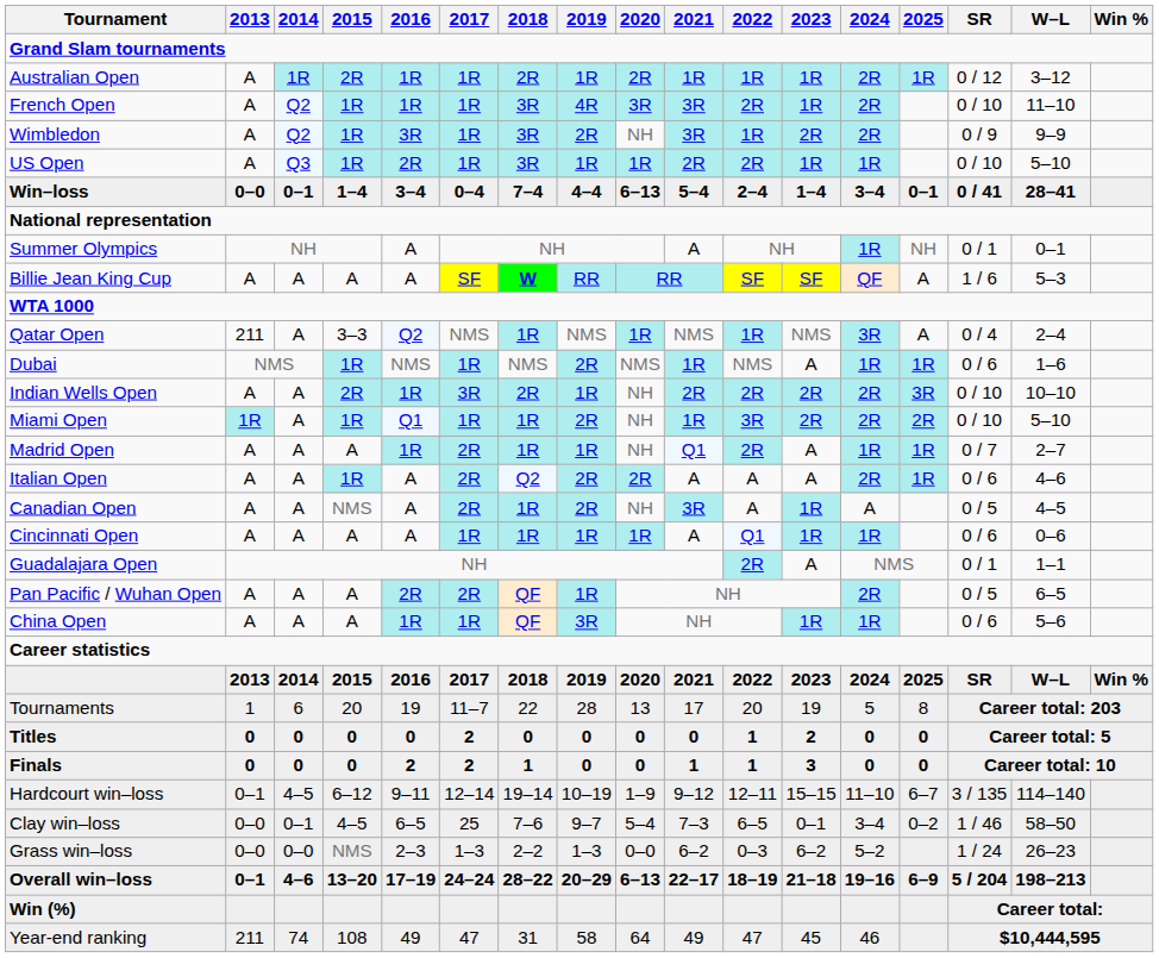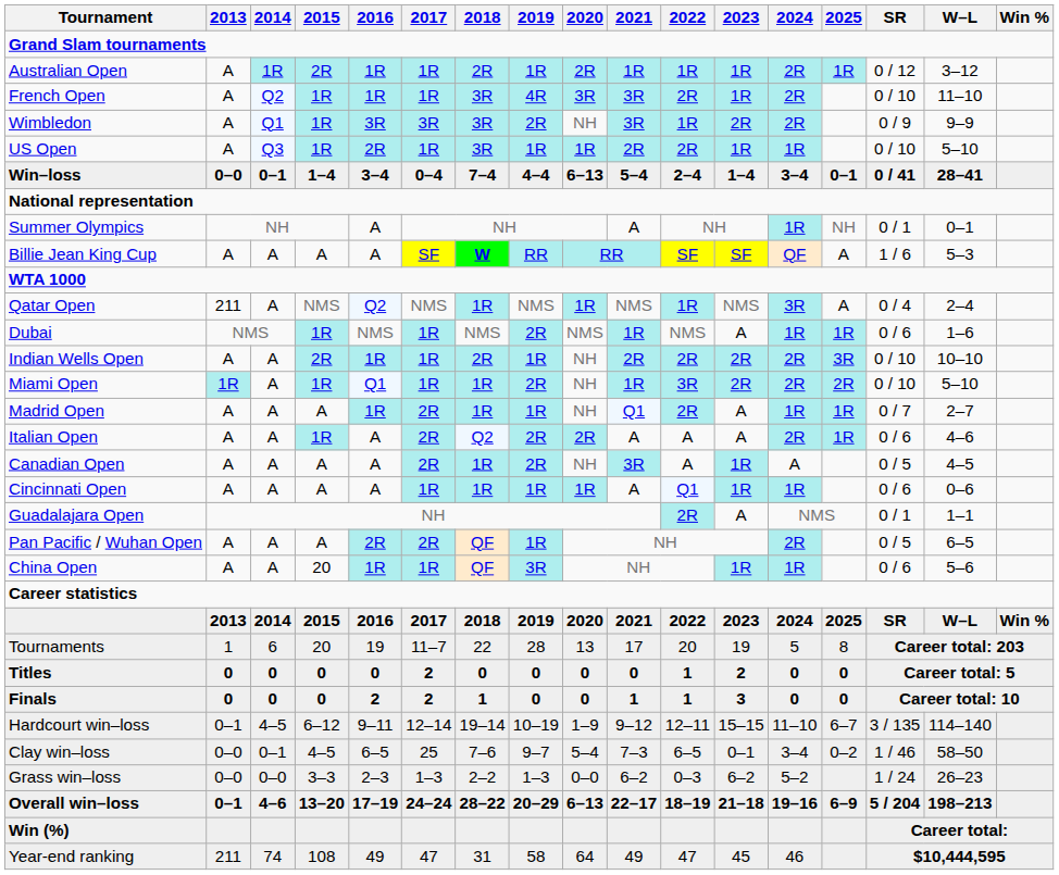Wimbledon | 2014: Q2 -> Q1
Wimbledon | 2017: 1R -> 3R
Qatar Open | 2015: 3–3 -> NMS
Indian Wells Open | 2017: 3R -> 1R
Canadian Open | 2015: NMS -> A
China Open | 2015: A -> 20
Grass win–loss | 2015: NMS -> 3–3
